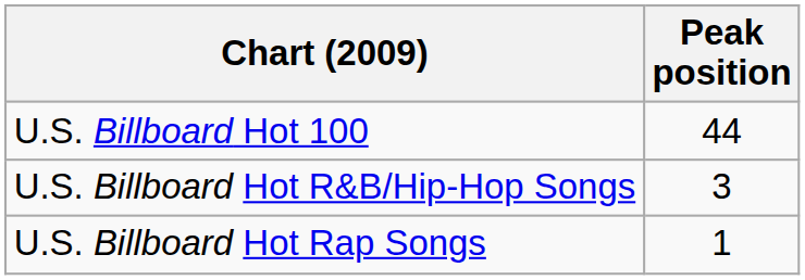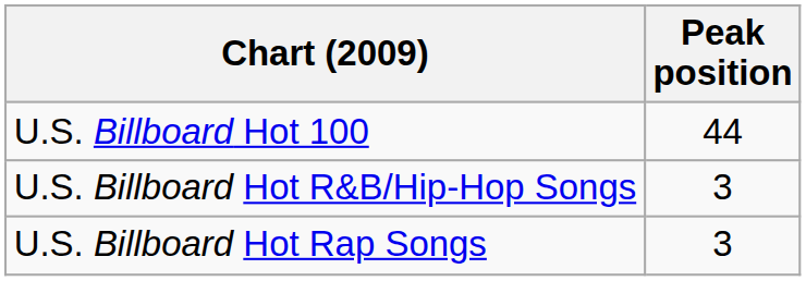U.S. Billboard Hot Rap Songs | Peak position: 1 -> 3
